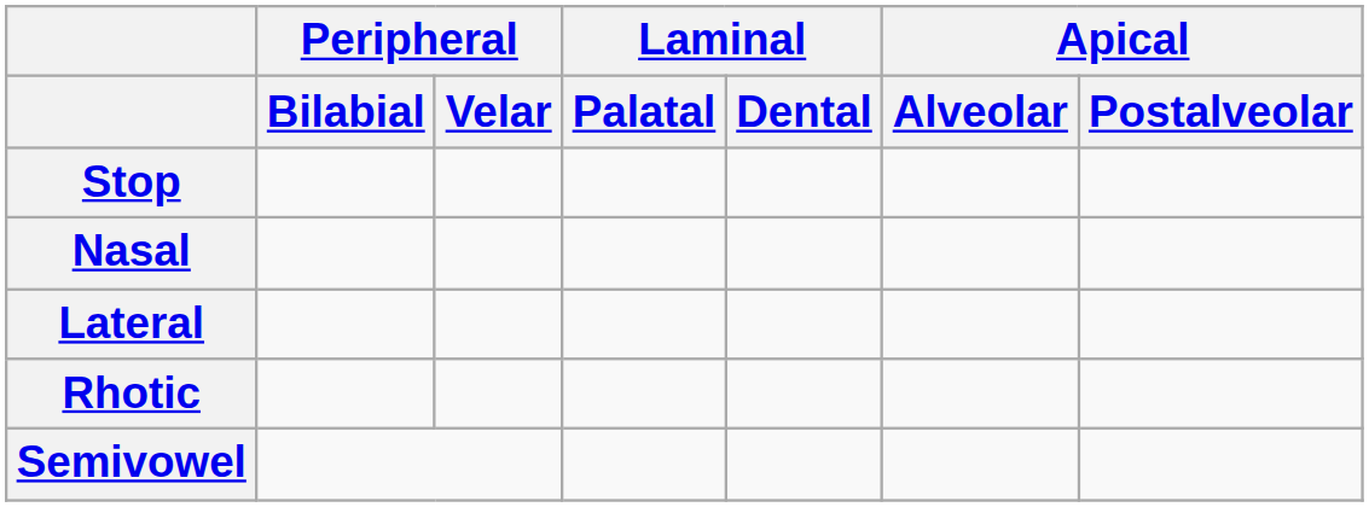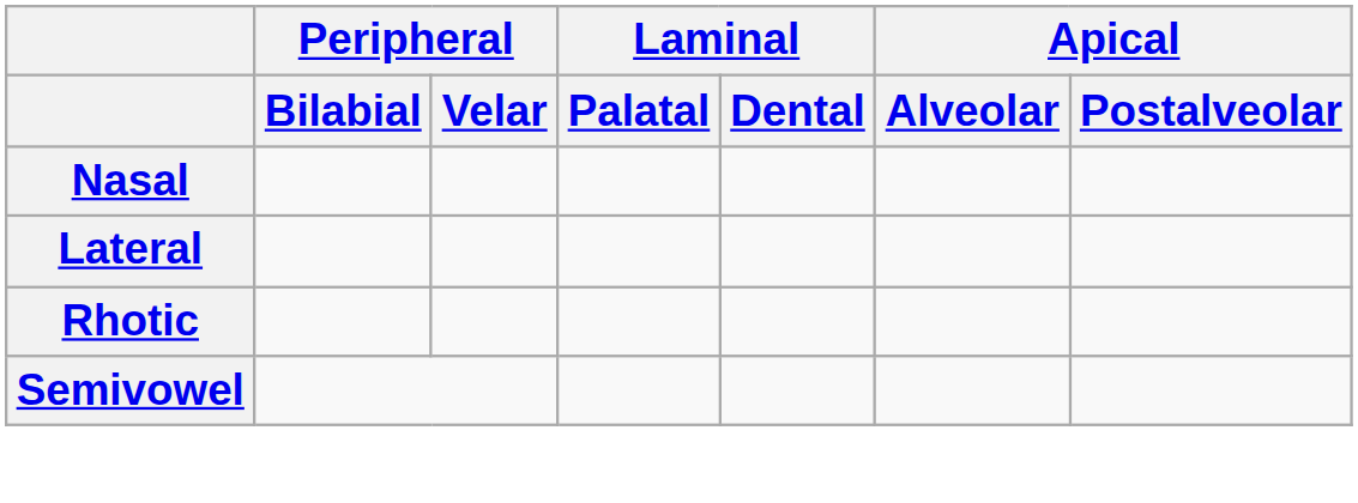- row: Stop
